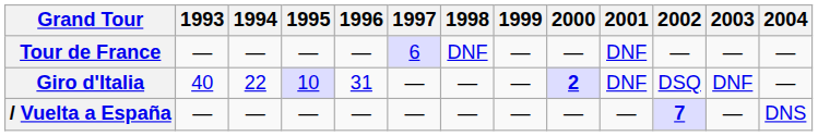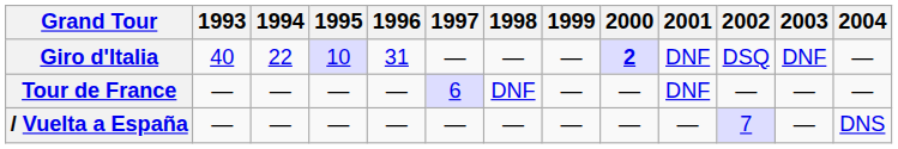rows swapped: Giro d'Italia <-> Tour de France
/ Vuelta a España | 2002: bold -> normal
